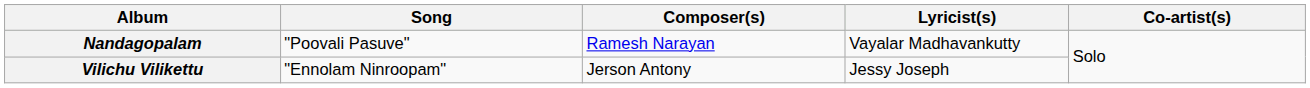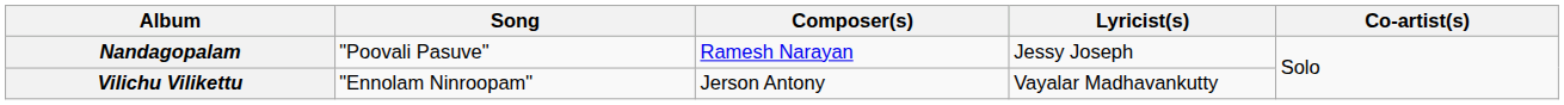Nandagopalam | Lyricist(s): Vayalar Madhavankutty -> Jessy Joseph
Vilichu Vilikettu | Lyricist(s): Jessy Joseph -> Vayalar Madhavankutty
